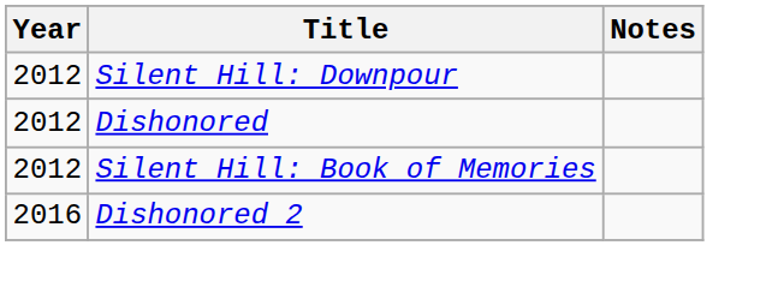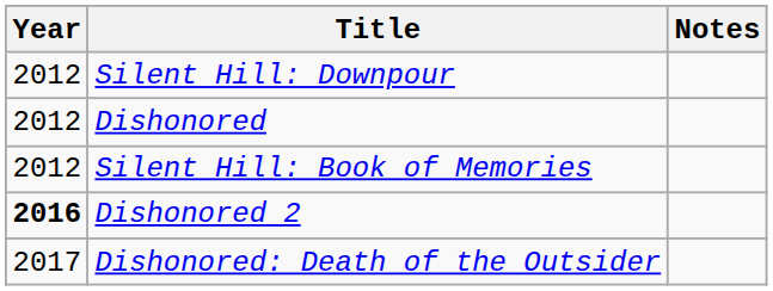Dishonored 2 | Year: normal -> bold
+ row: 2017 | Dishonored: Death of the Outsider
